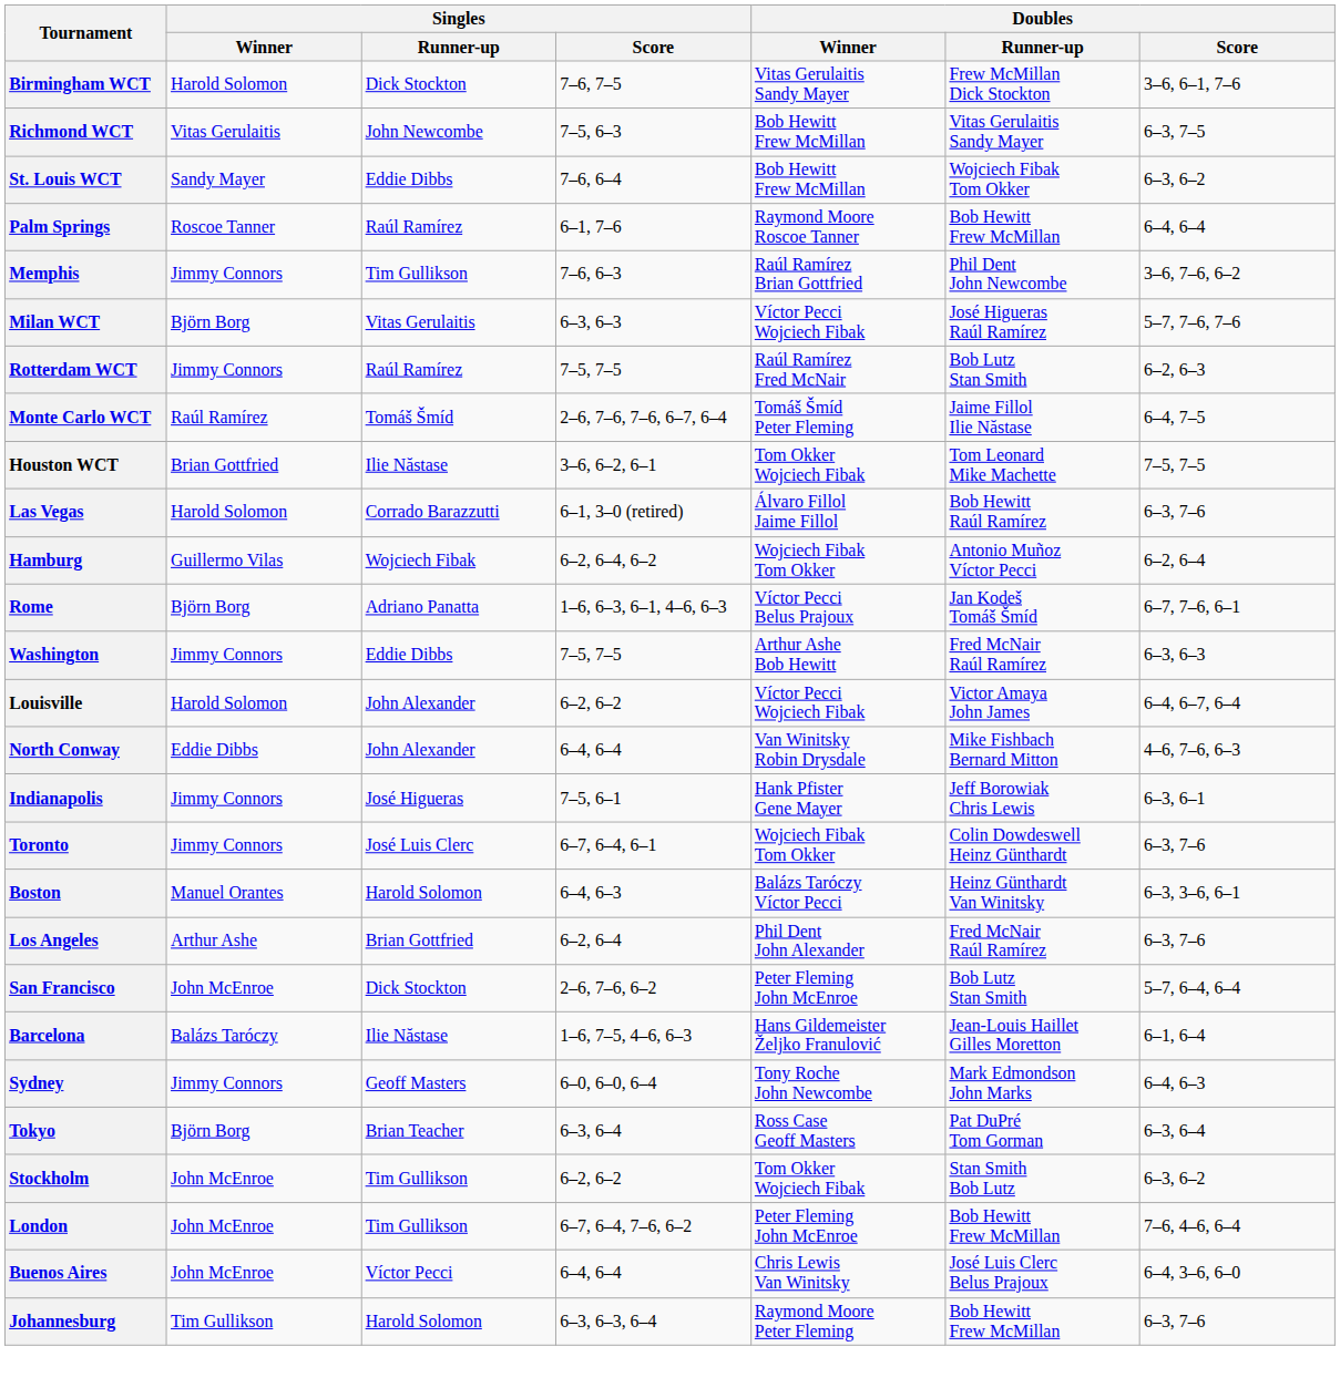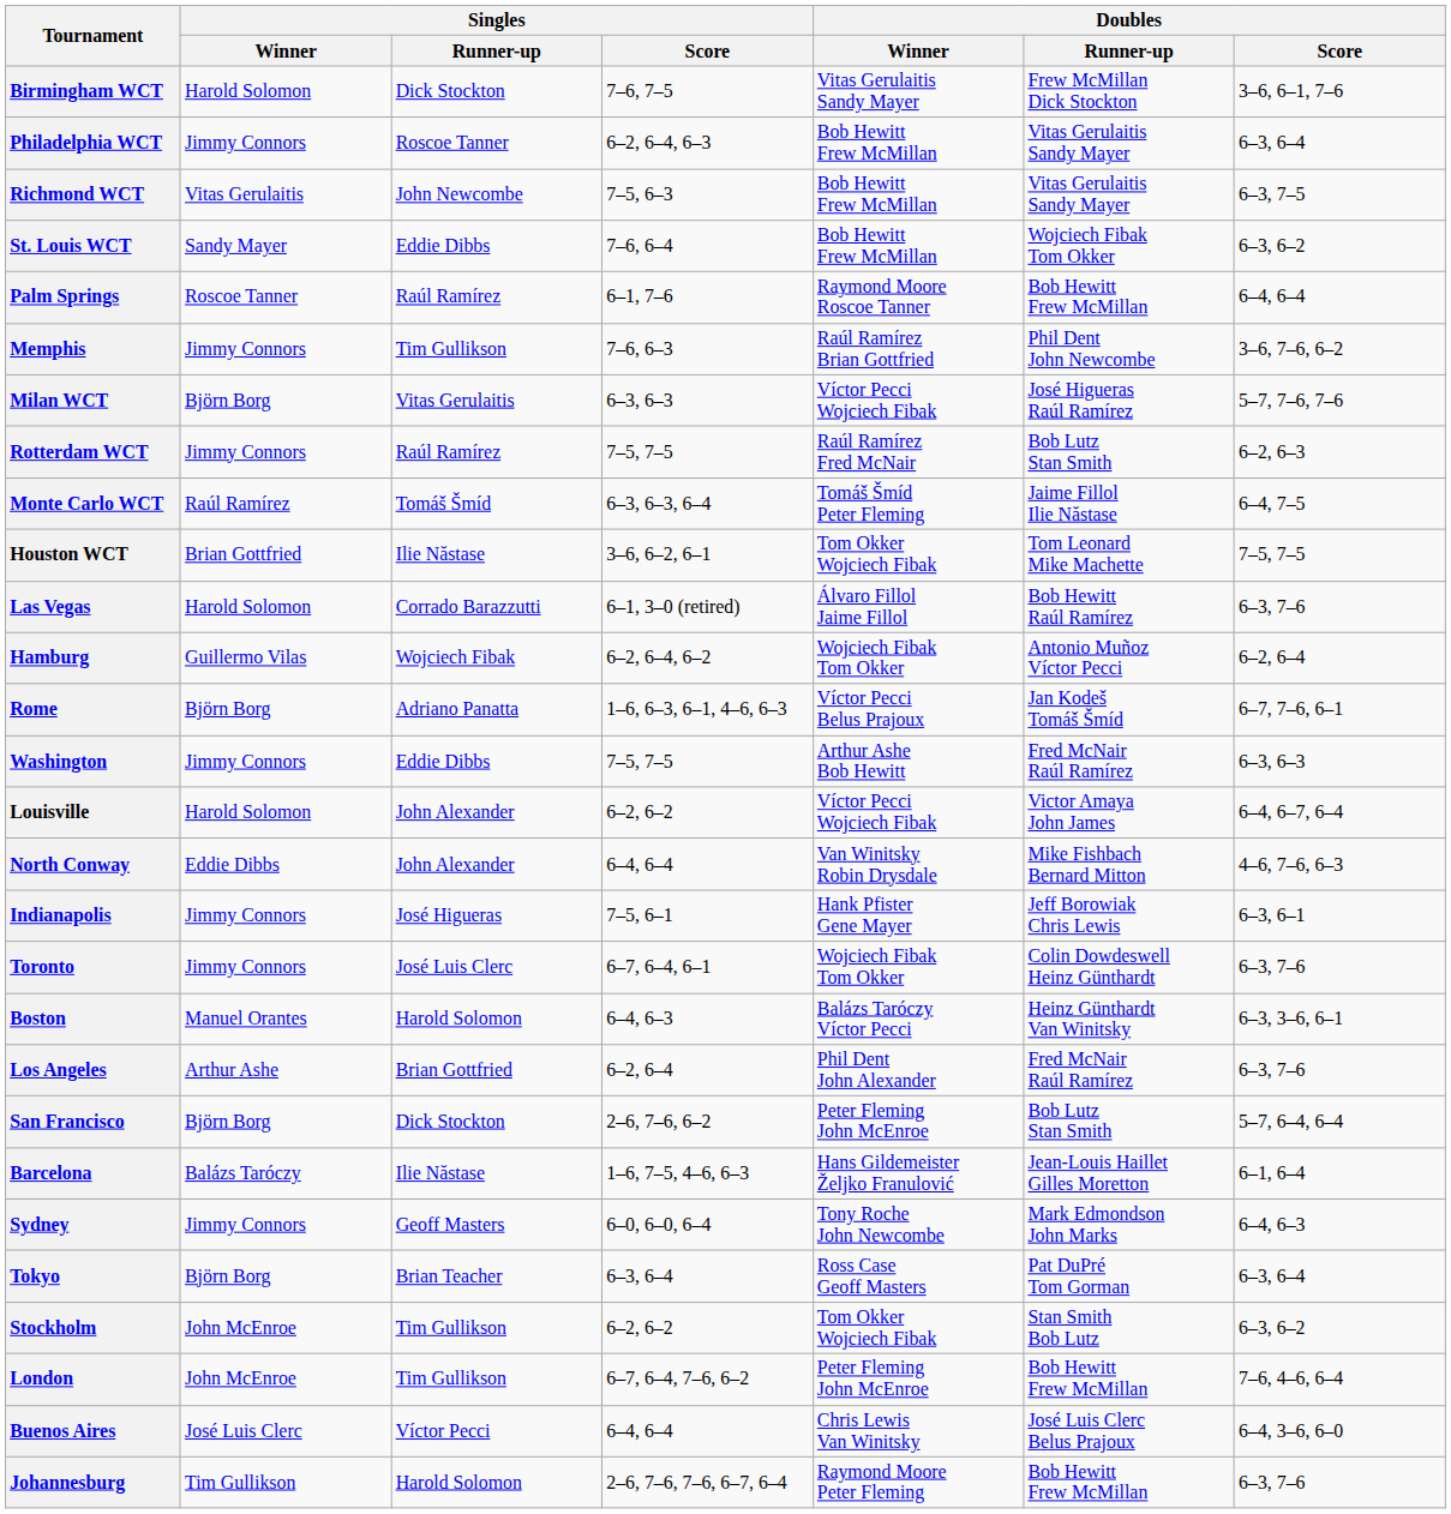+ row: Philadelphia WCT | Jimmy Connors | Roscoe Tanner | 6–2, 6–4, 6–3 | Bob Hewitt Frew McMillan | Vitas Gerulaitis Sandy Mayer | 6–3, 6–4
Monte Carlo WCT | Singles / Score: 2–6, 7–6, 7–6, 6–7, 6–4 -> 6–3, 6–3, 6–4
San Francisco | Singles / Winner: John McEnroe -> Björn Borg
Buenos Aires | Singles / Winner: John McEnroe -> José Luis Clerc
Johannesburg | Singles / Score: 6–3, 6–3, 6–4 -> 2–6, 7–6, 7–6, 6–7, 6–4
